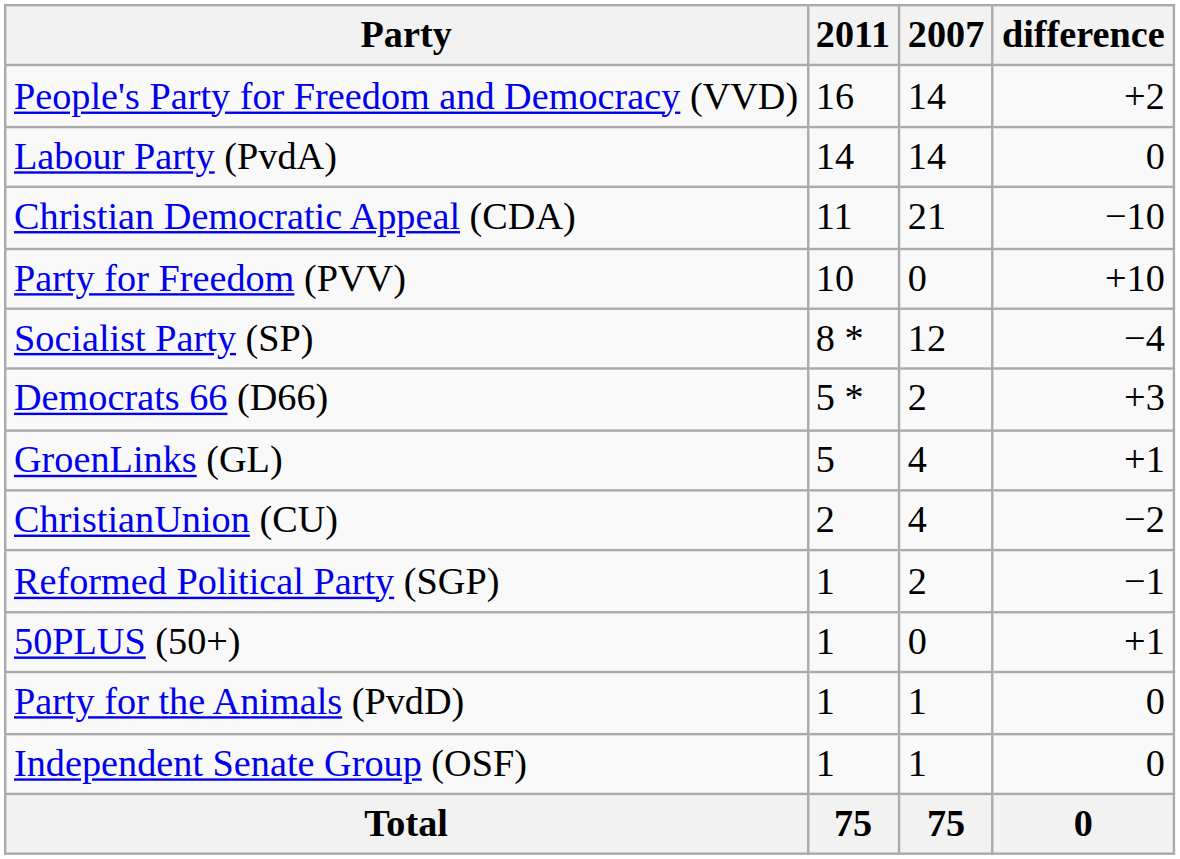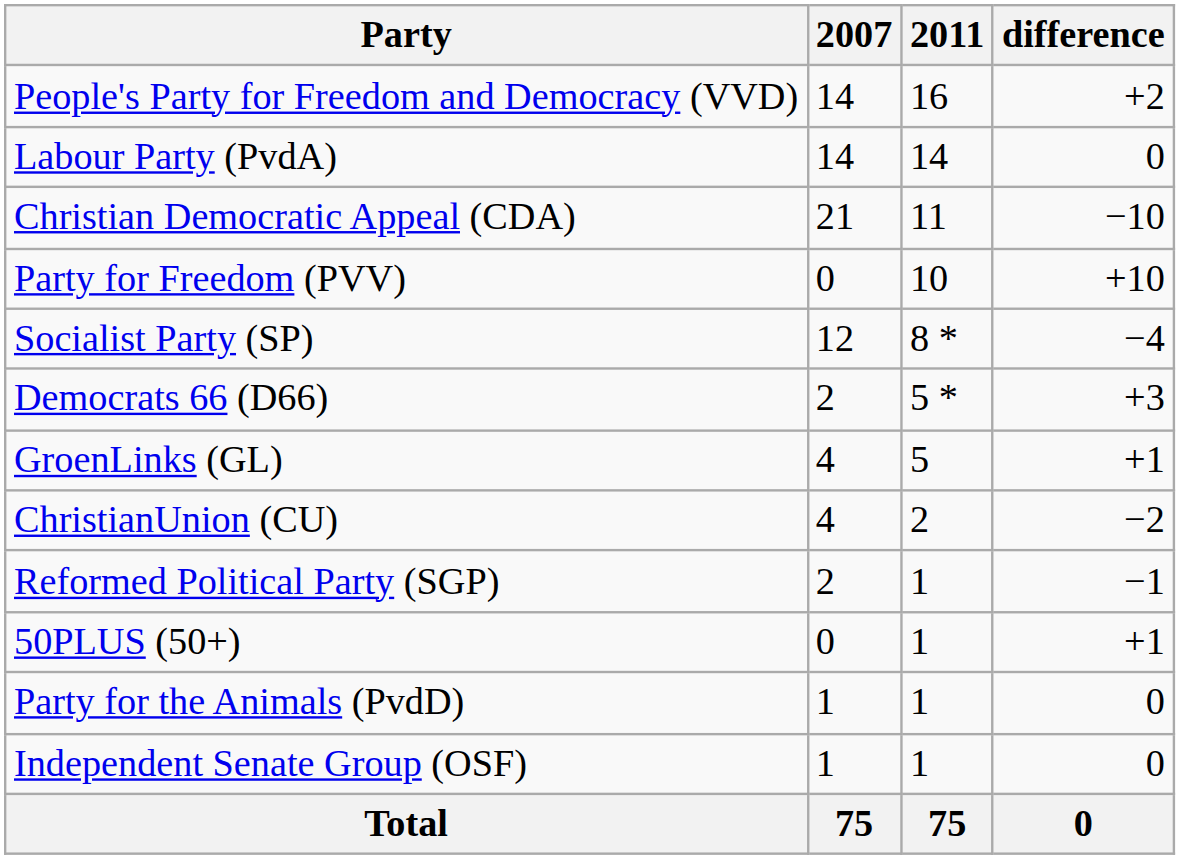columns swapped: 2007 <-> 2011
